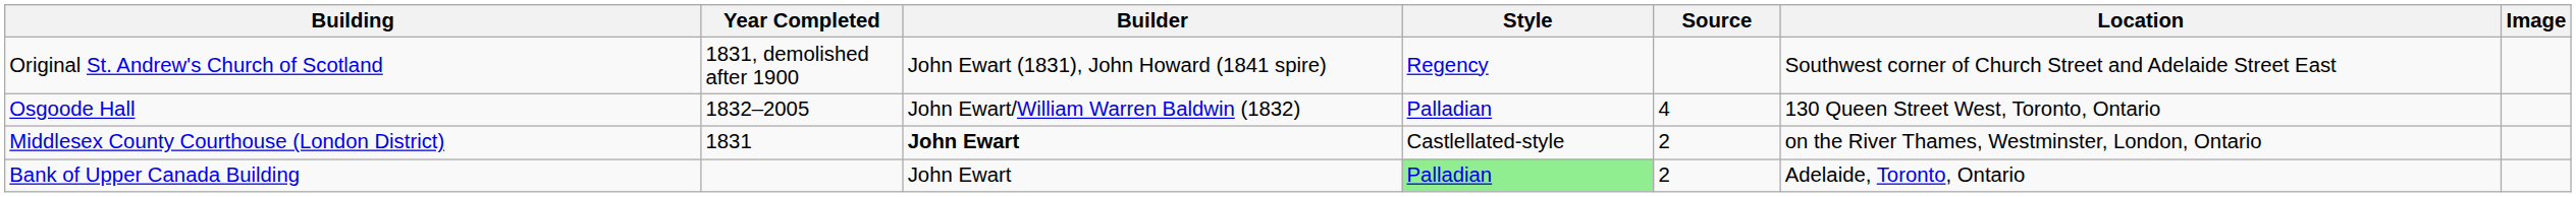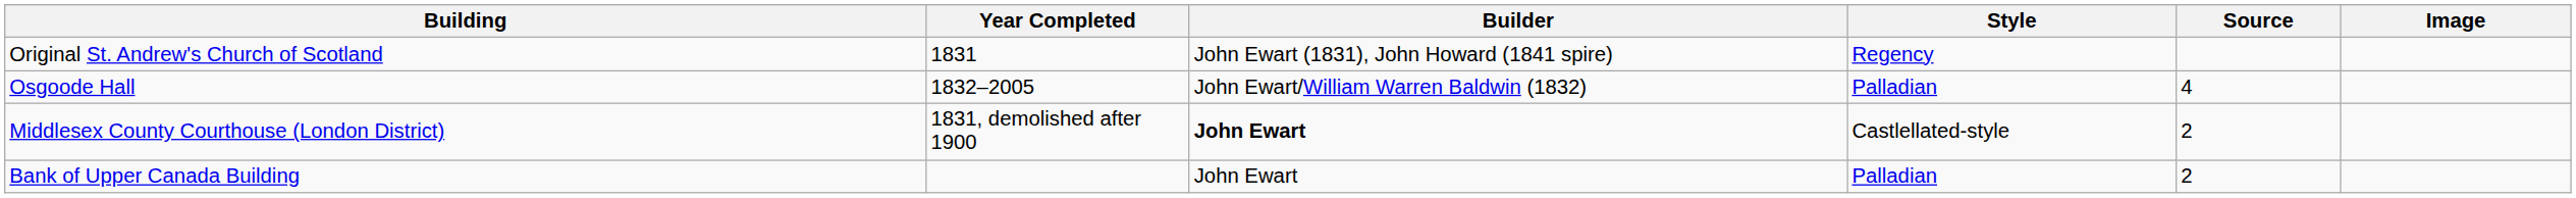- column: Location | Southwest corner of Church Street and Adelaide Street East | 130 Queen Street West, Toronto, Ontario | on the River Thames, Westminster, London, Ontario | Adelaide, Toronto, Ontario
Original St. Andrew's Church of Scotland | Year Completed: 1831, demolished after 1900 -> 1831
Middlesex County Courthouse (London District) | Year Completed: 1831 -> 1831, demolished after 1900
Bank of Upper Canada Building | Style: lightgreen background -> no background
